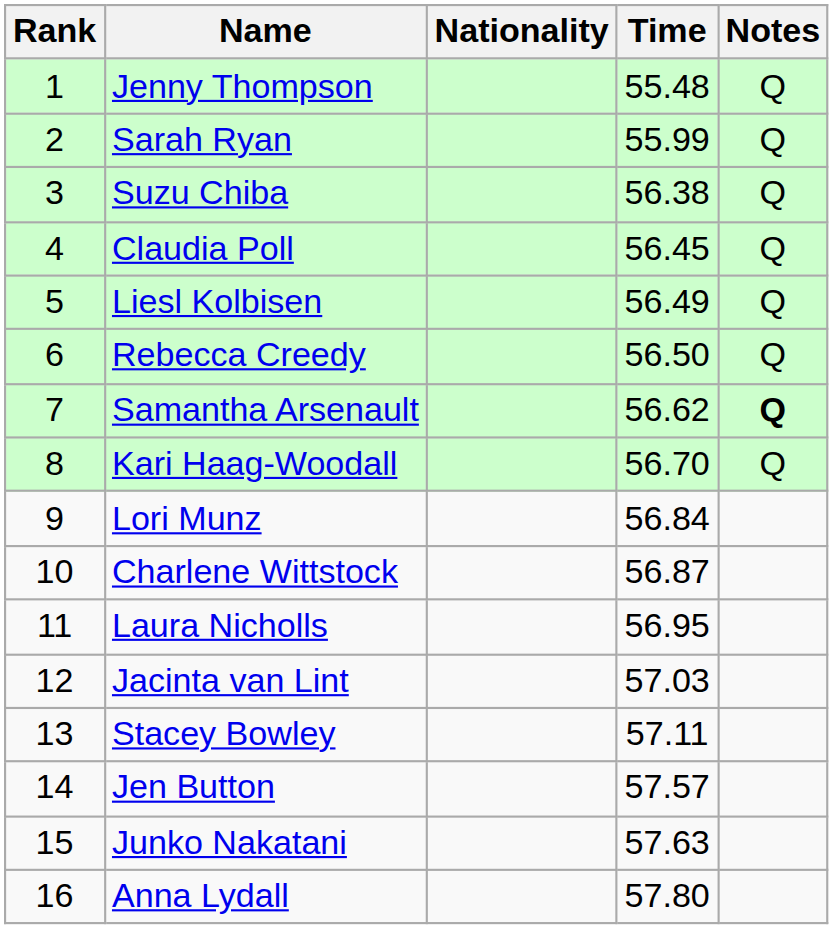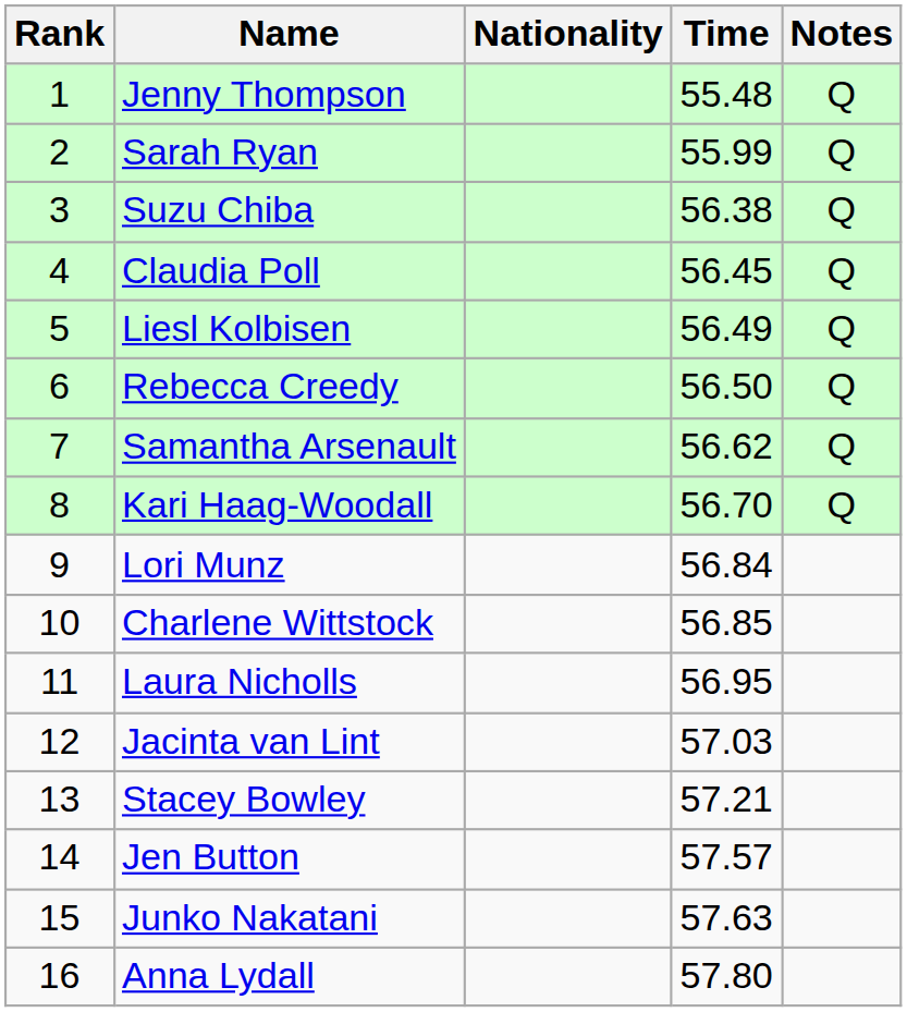Samantha Arsenault | Notes: bold -> normal
Charlene Wittstock | Time: 56.87 -> 56.85
Stacey Bowley | Time: 57.11 -> 57.21
